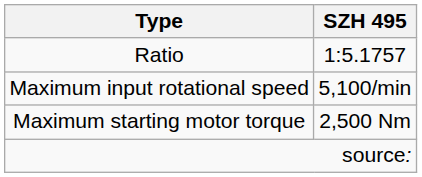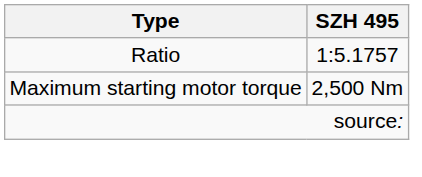- row: Maximum input rotational speed | 5,100/min
